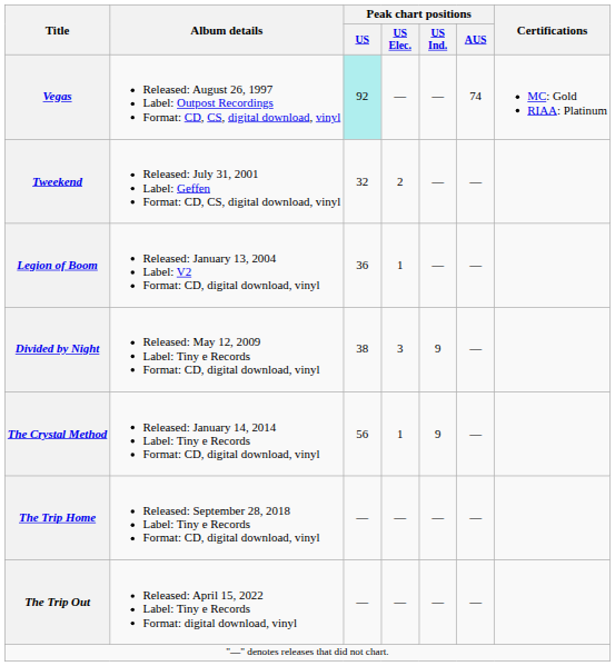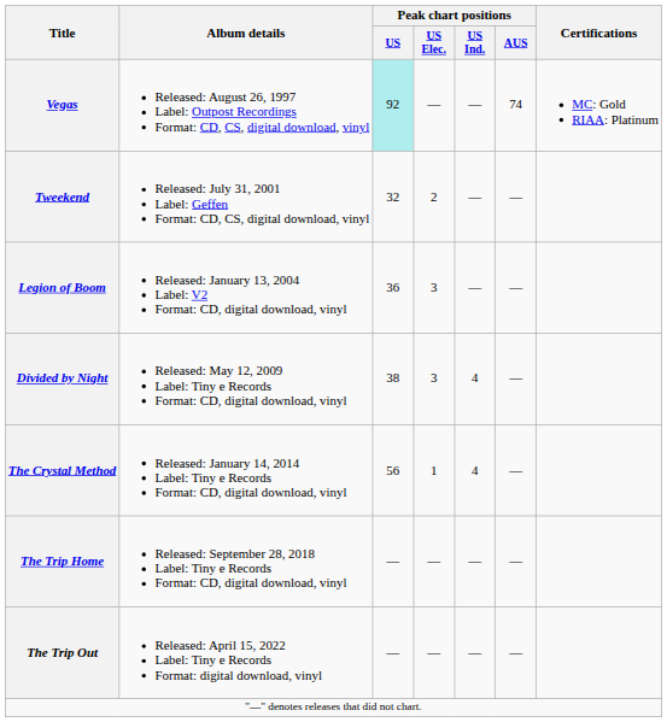Legion of Boom | Peak chart positions / US Elec.: 1 -> 3
Divided by Night | Peak chart positions / US Ind.: 9 -> 4
The Crystal Method | Peak chart positions / US Ind.: 9 -> 4
